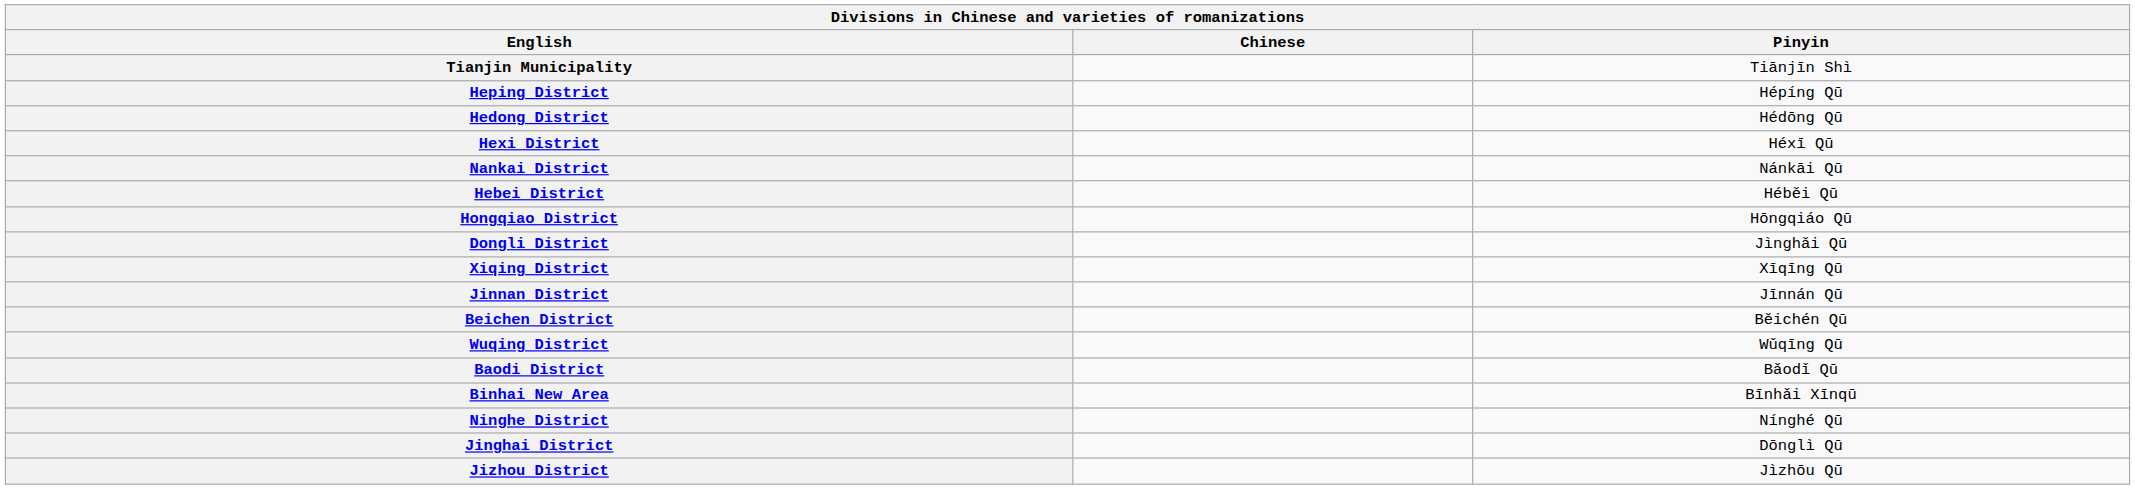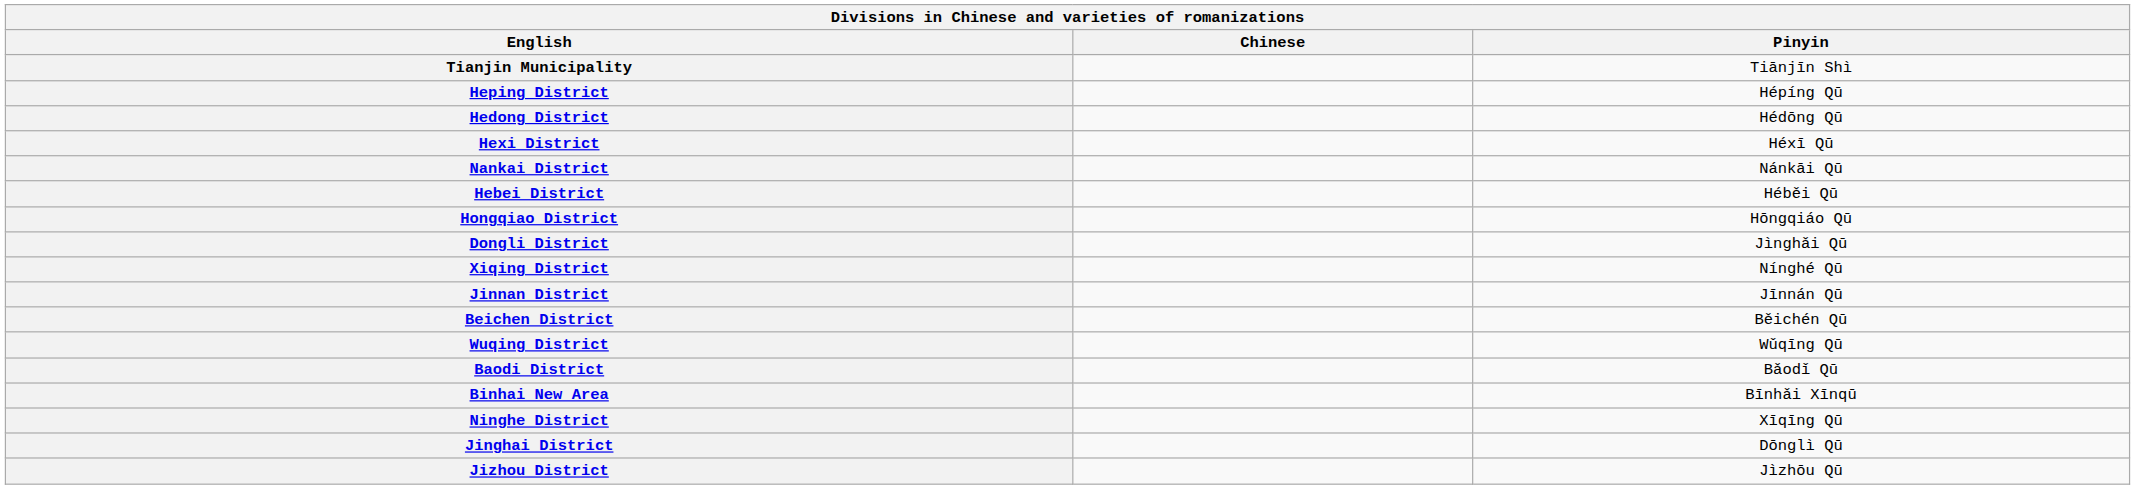Xiqing District | Pinyin: Xīqīng Qū -> Nínghé Qū
Ninghe District | Pinyin: Nínghé Qū -> Xīqīng Qū
